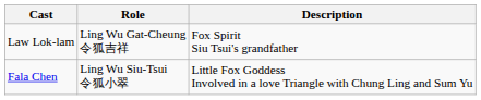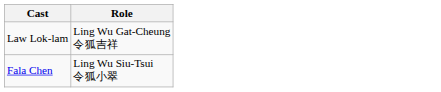- column: Description | Fox Spirit Siu Tsui's grandfather | Little Fox Goddess Involved in a love Triangle with Chung Ling and Sum Yu
